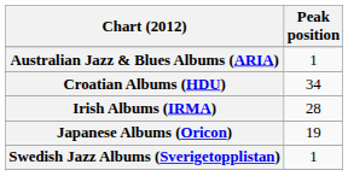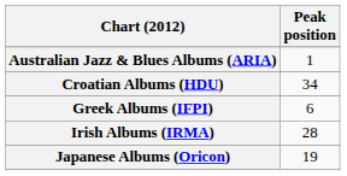+ row: Greek Albums (IFPI) | 6
- row: Swedish Jazz Albums (Sverigetopplistan) | 1
